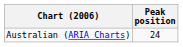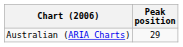Australian (ARIA Charts) | Peak position: 24 -> 29
